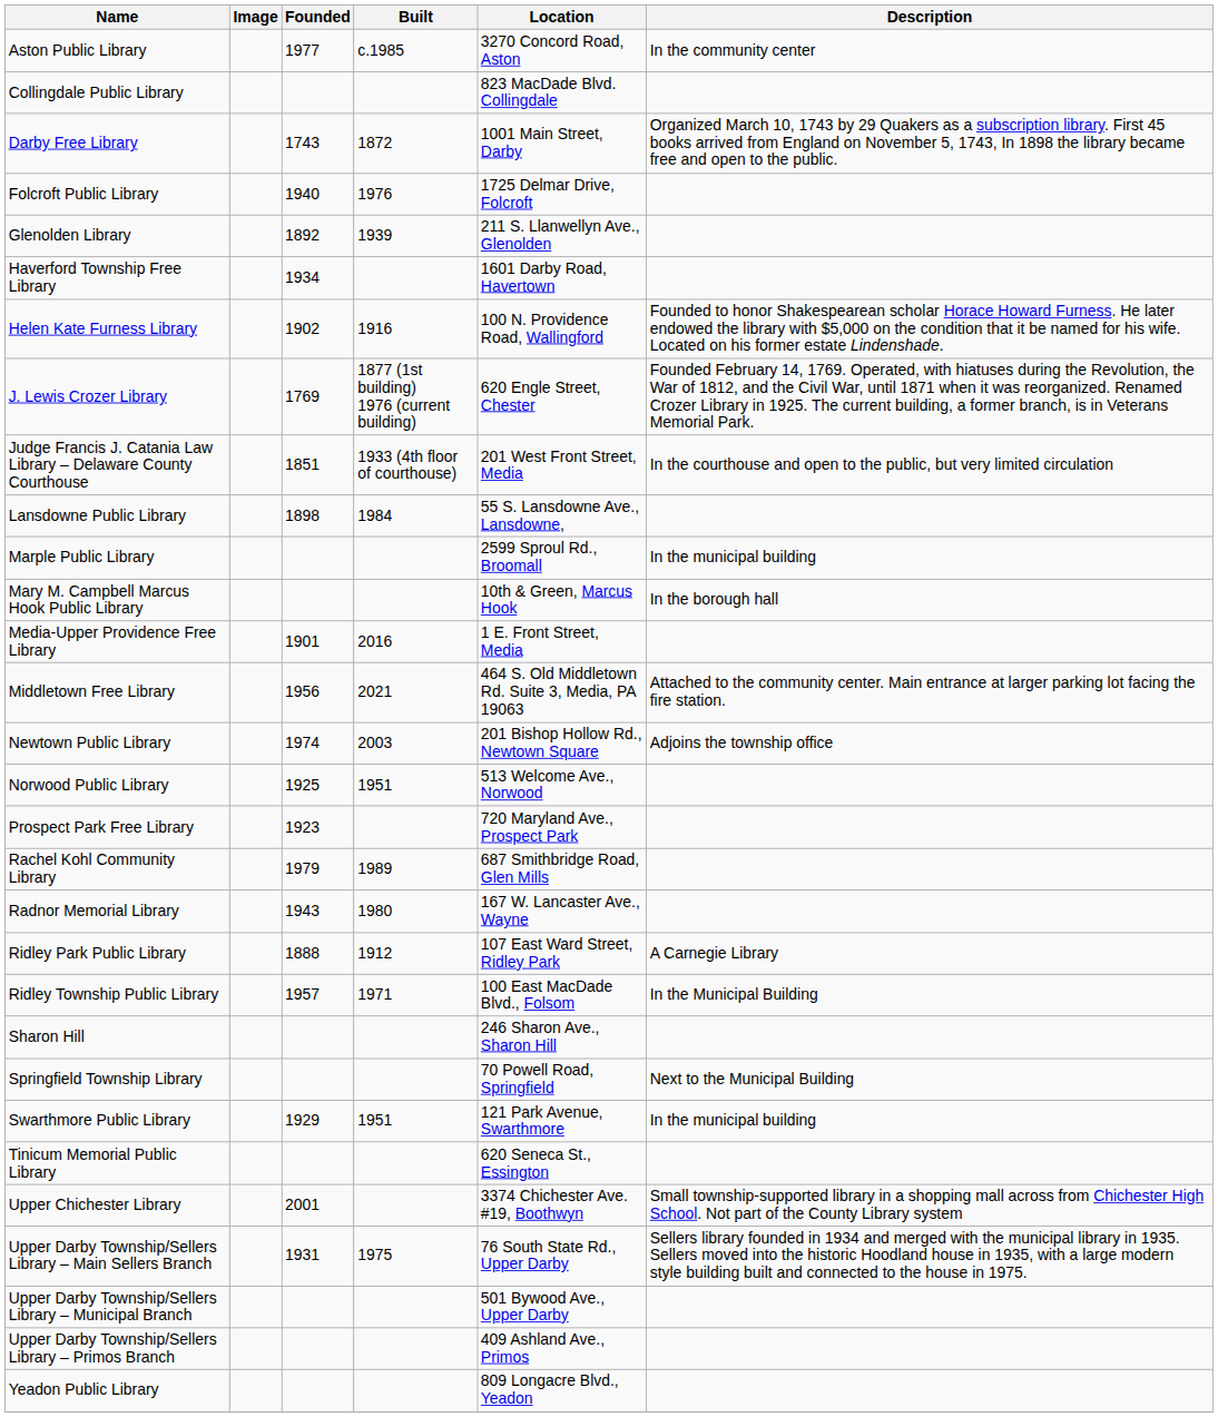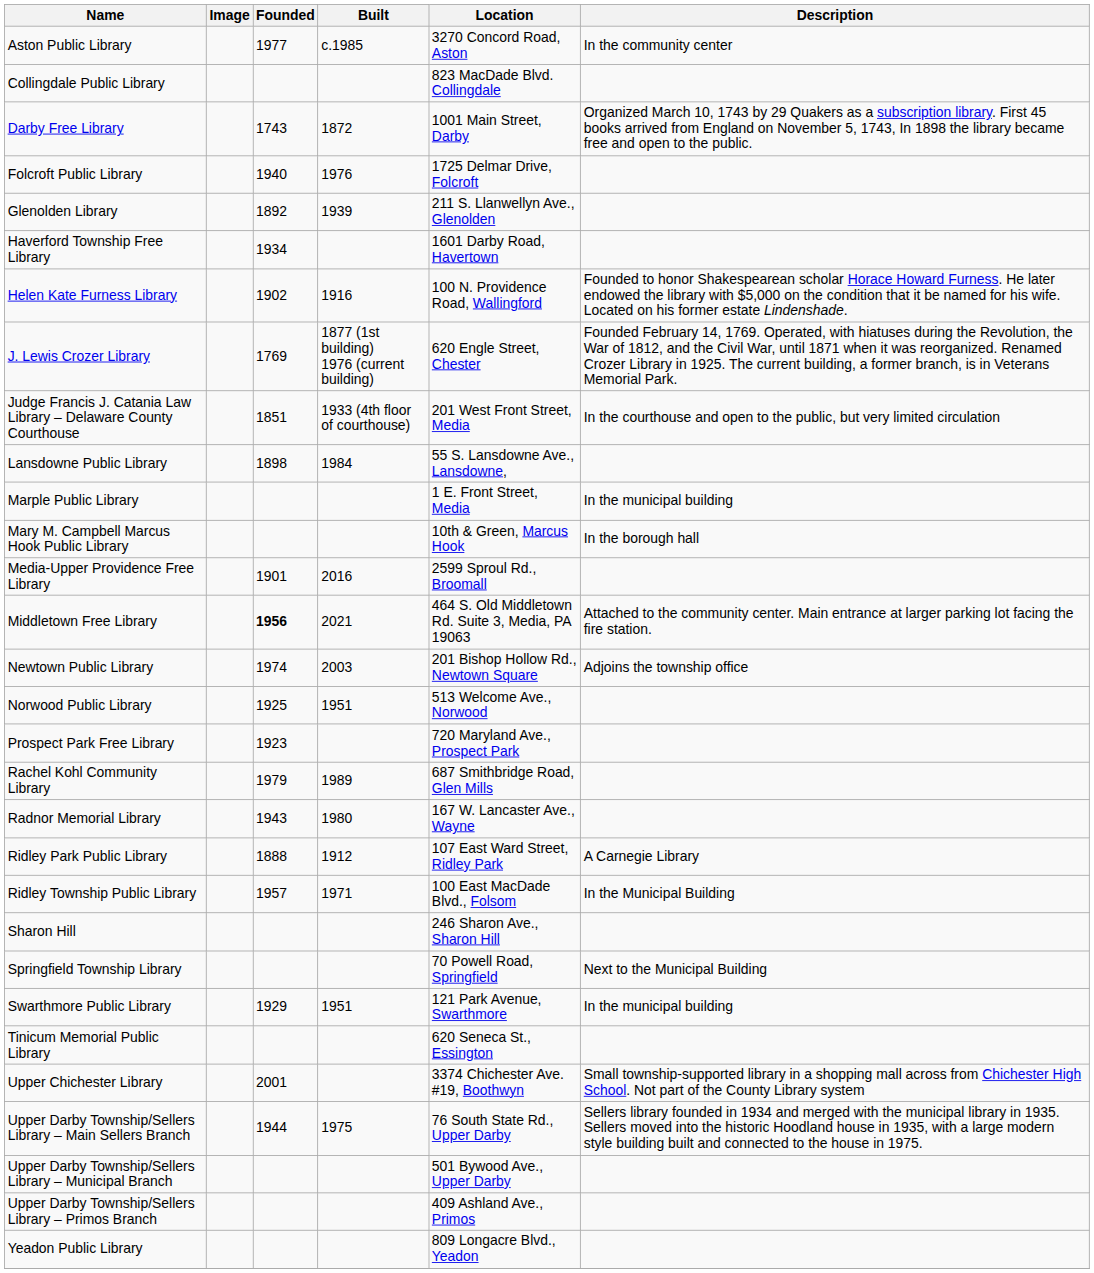Marple Public Library | Location: 2599 Sproul Rd., Broomall -> 1 E. Front Street, Media
Media-Upper Providence Free Library | Location: 1 E. Front Street, Media -> 2599 Sproul Rd., Broomall
Middletown Free Library | Founded: normal -> bold
Upper Darby Township/Sellers Library – Main Sellers Branch | Founded: 1931 -> 1944
